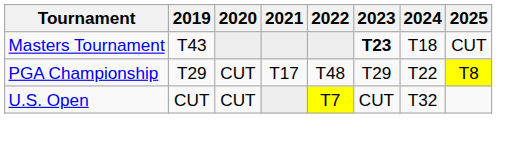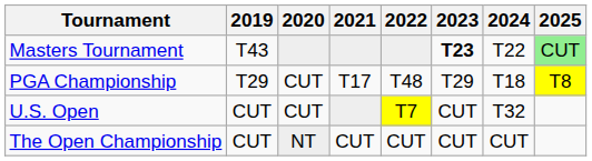Masters Tournament | 2024: T18 -> T22
Masters Tournament | 2025: no background -> lightgreen background
PGA Championship | 2024: T22 -> T18
+ row: The Open Championship | CUT | NT | CUT | CUT | CUT | CUT
